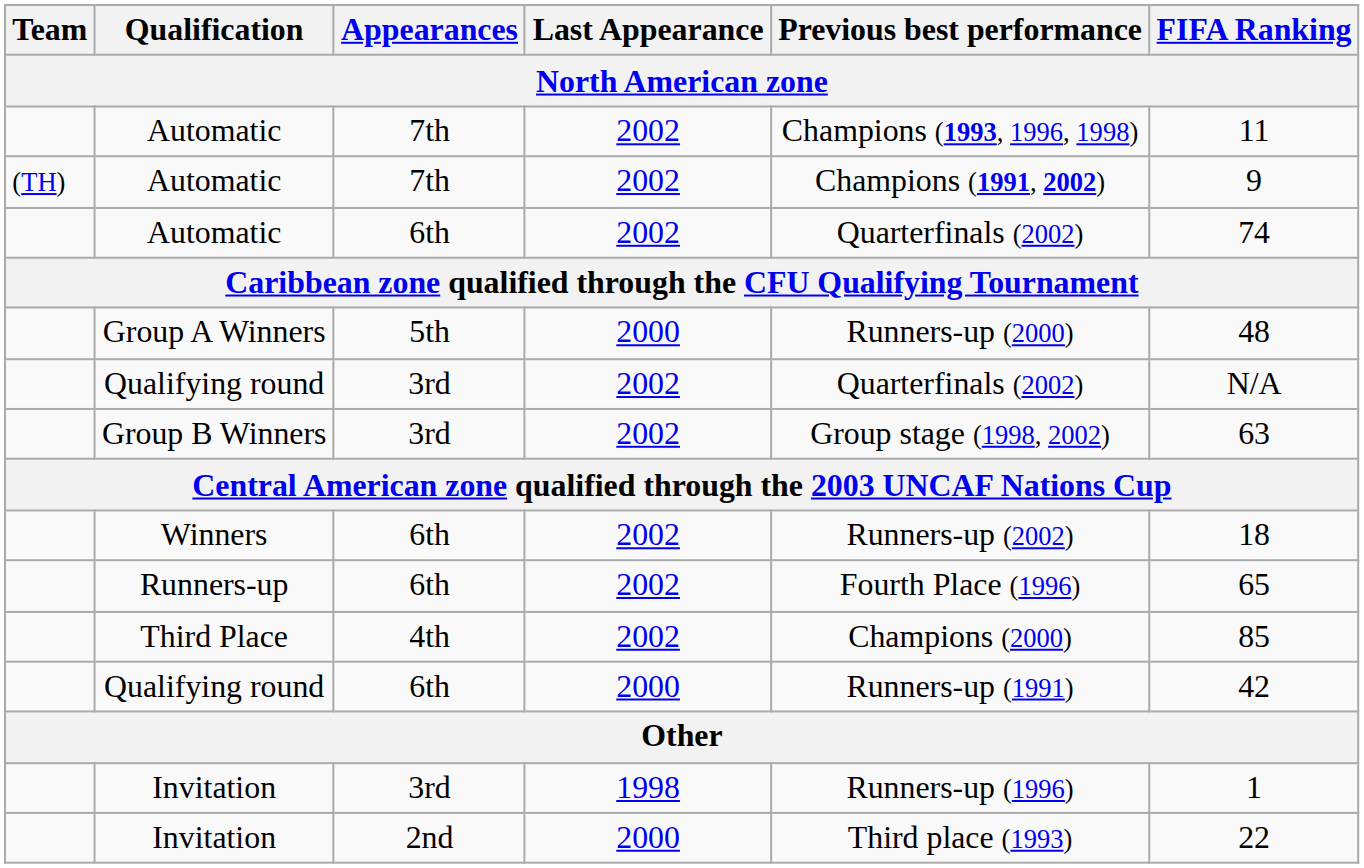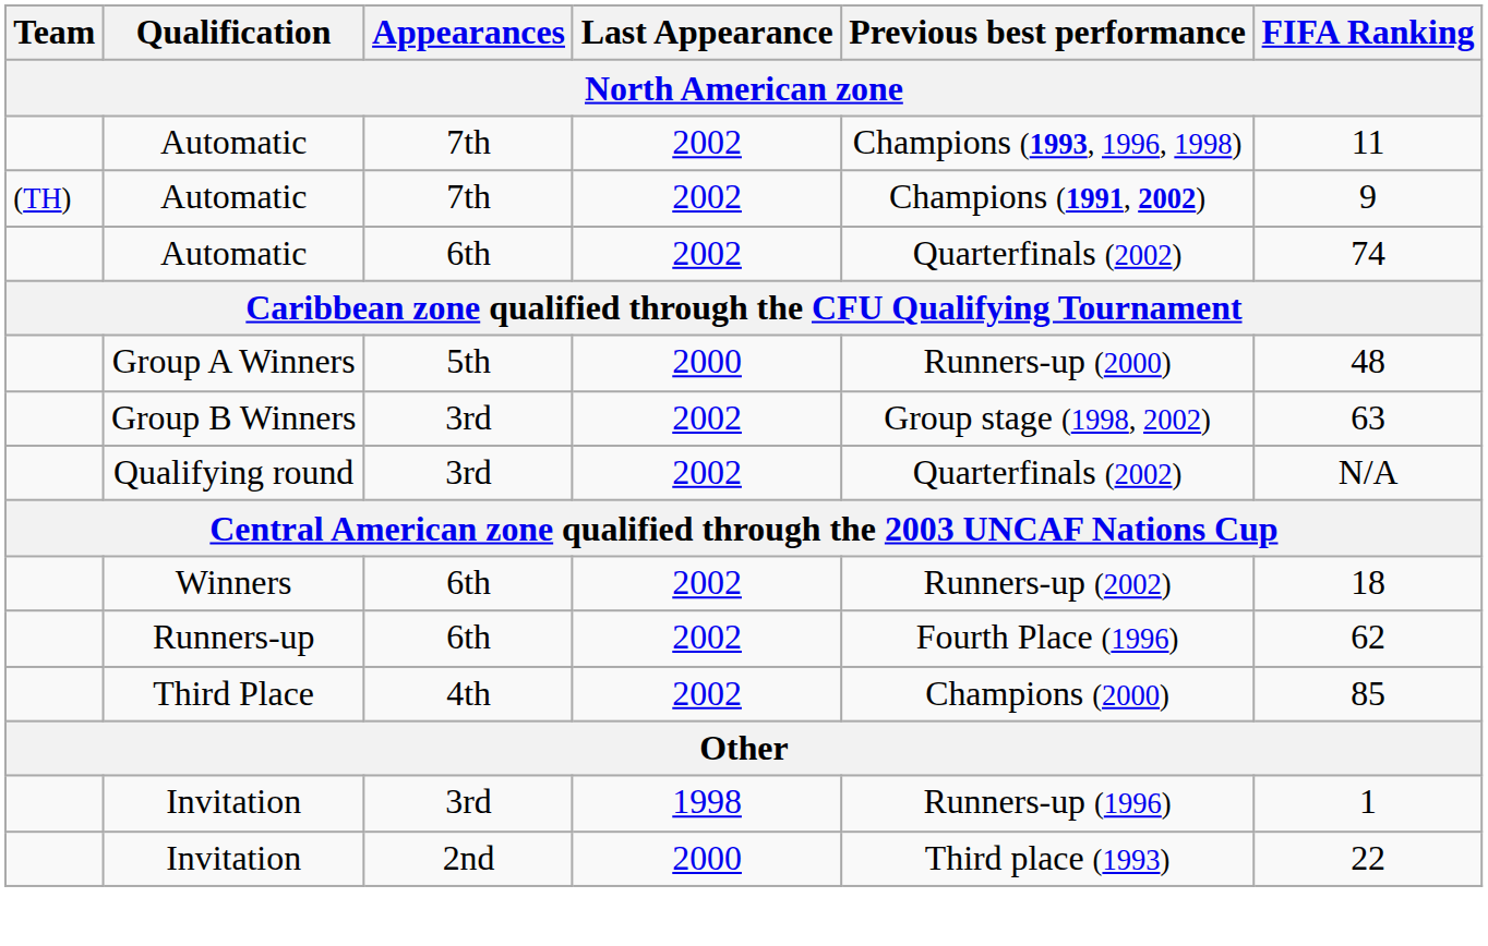rows swapped: Group B Winners <-> Qualifying round / 3rd
Runners-up | FIFA Ranking: 65 -> 62
- row: Qualifying round | 6th | 2000 | Runners-up (1991) | 42
